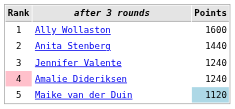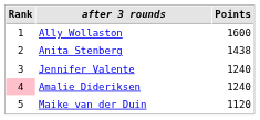Anita Stenberg | Points: 1440 -> 1438
Maike van der Duin | Points: lightblue background -> no background
